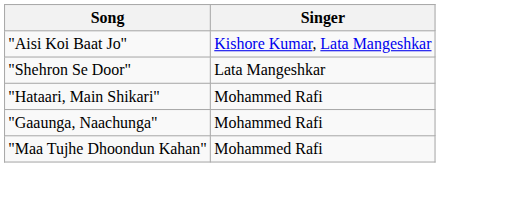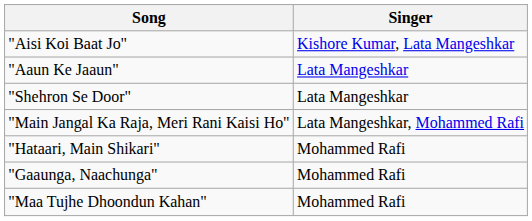+ row: "Aaun Ke Jaaun" | Lata Mangeshkar
+ row: "Main Jangal Ka Raja, Meri Rani Kaisi Ho" | Lata Mangeshkar, Mohammed Rafi
